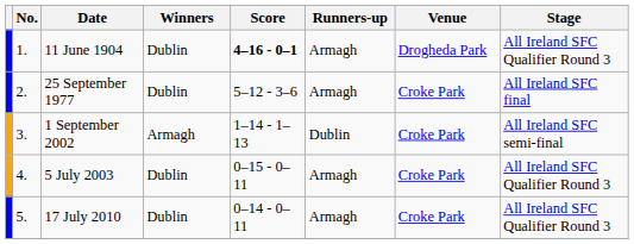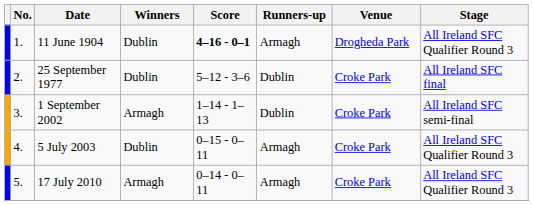25 September 1977 | Runners-up: Armagh -> Dublin
17 July 2010 | Winners: Dublin -> Armagh
